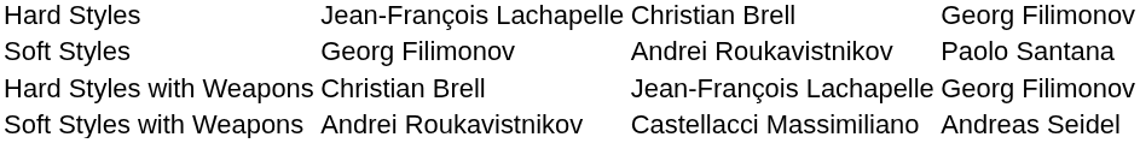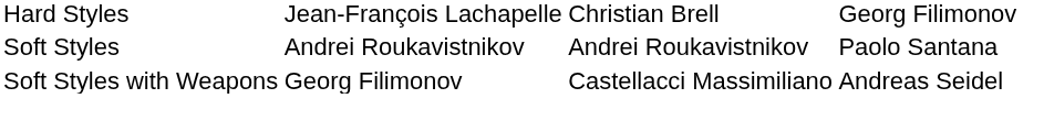Soft Styles | column 2: Georg Filimonov -> Andrei Roukavistnikov
- row: Hard Styles with Weapons | Christian Brell | Jean-François Lachapelle | Georg Filimonov
Soft Styles with Weapons | column 2: Andrei Roukavistnikov -> Georg Filimonov
